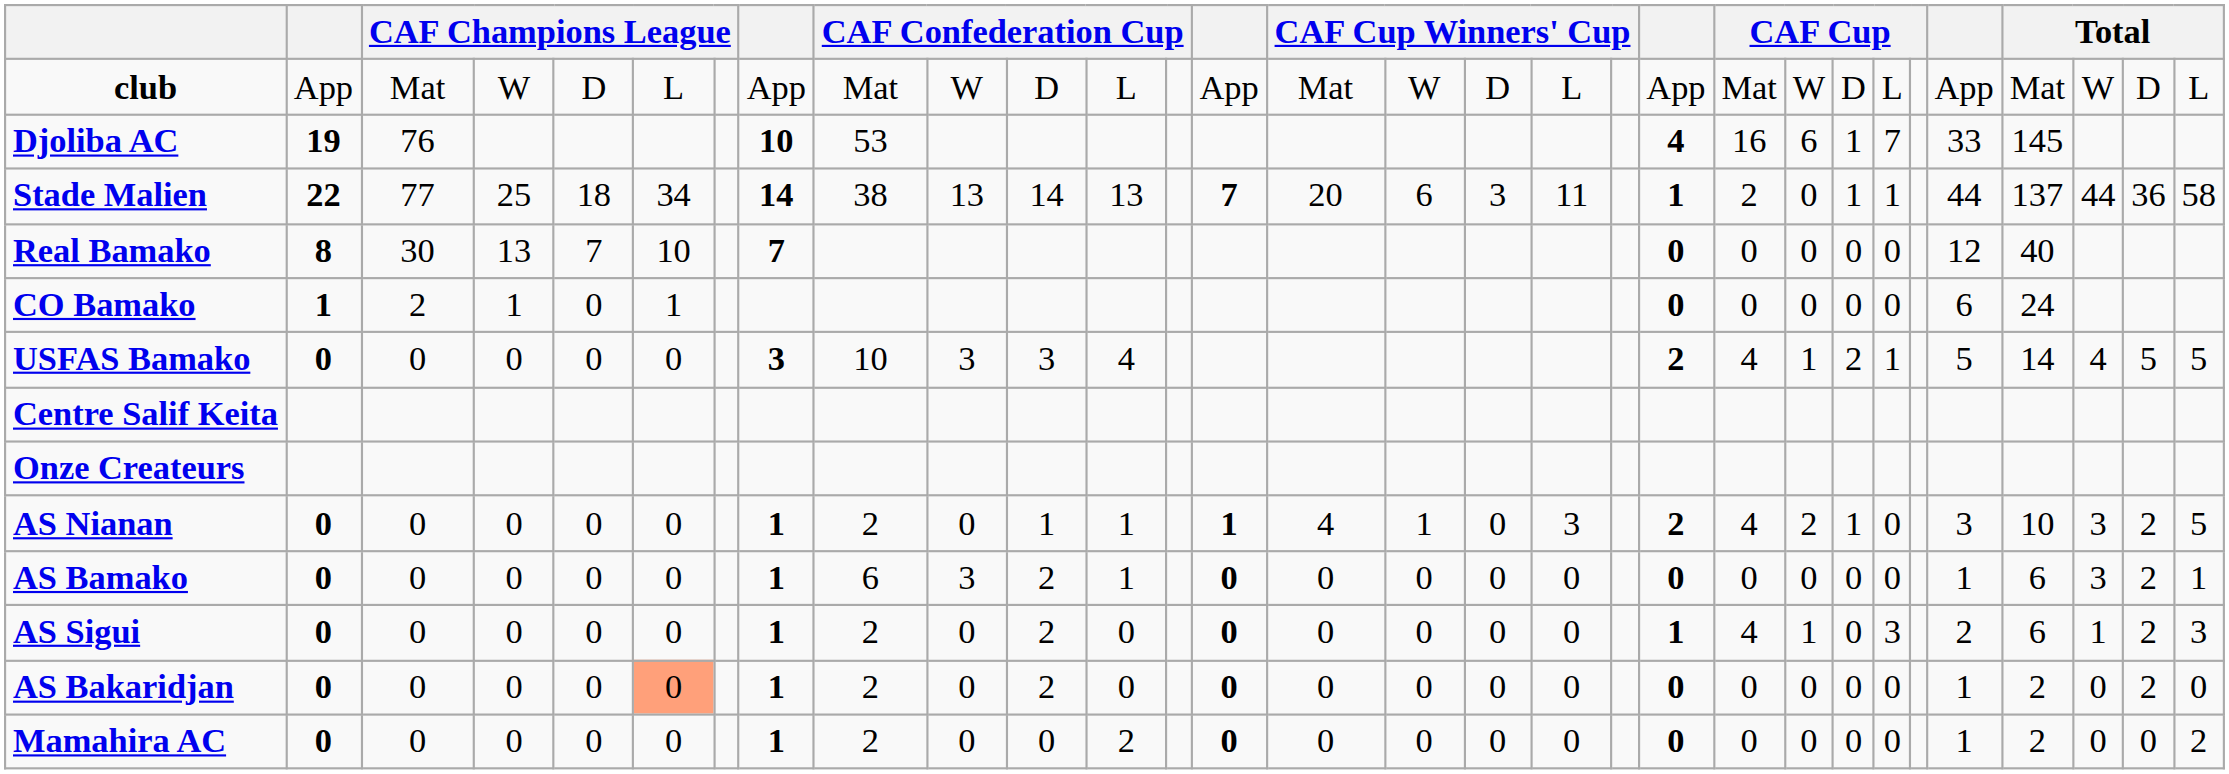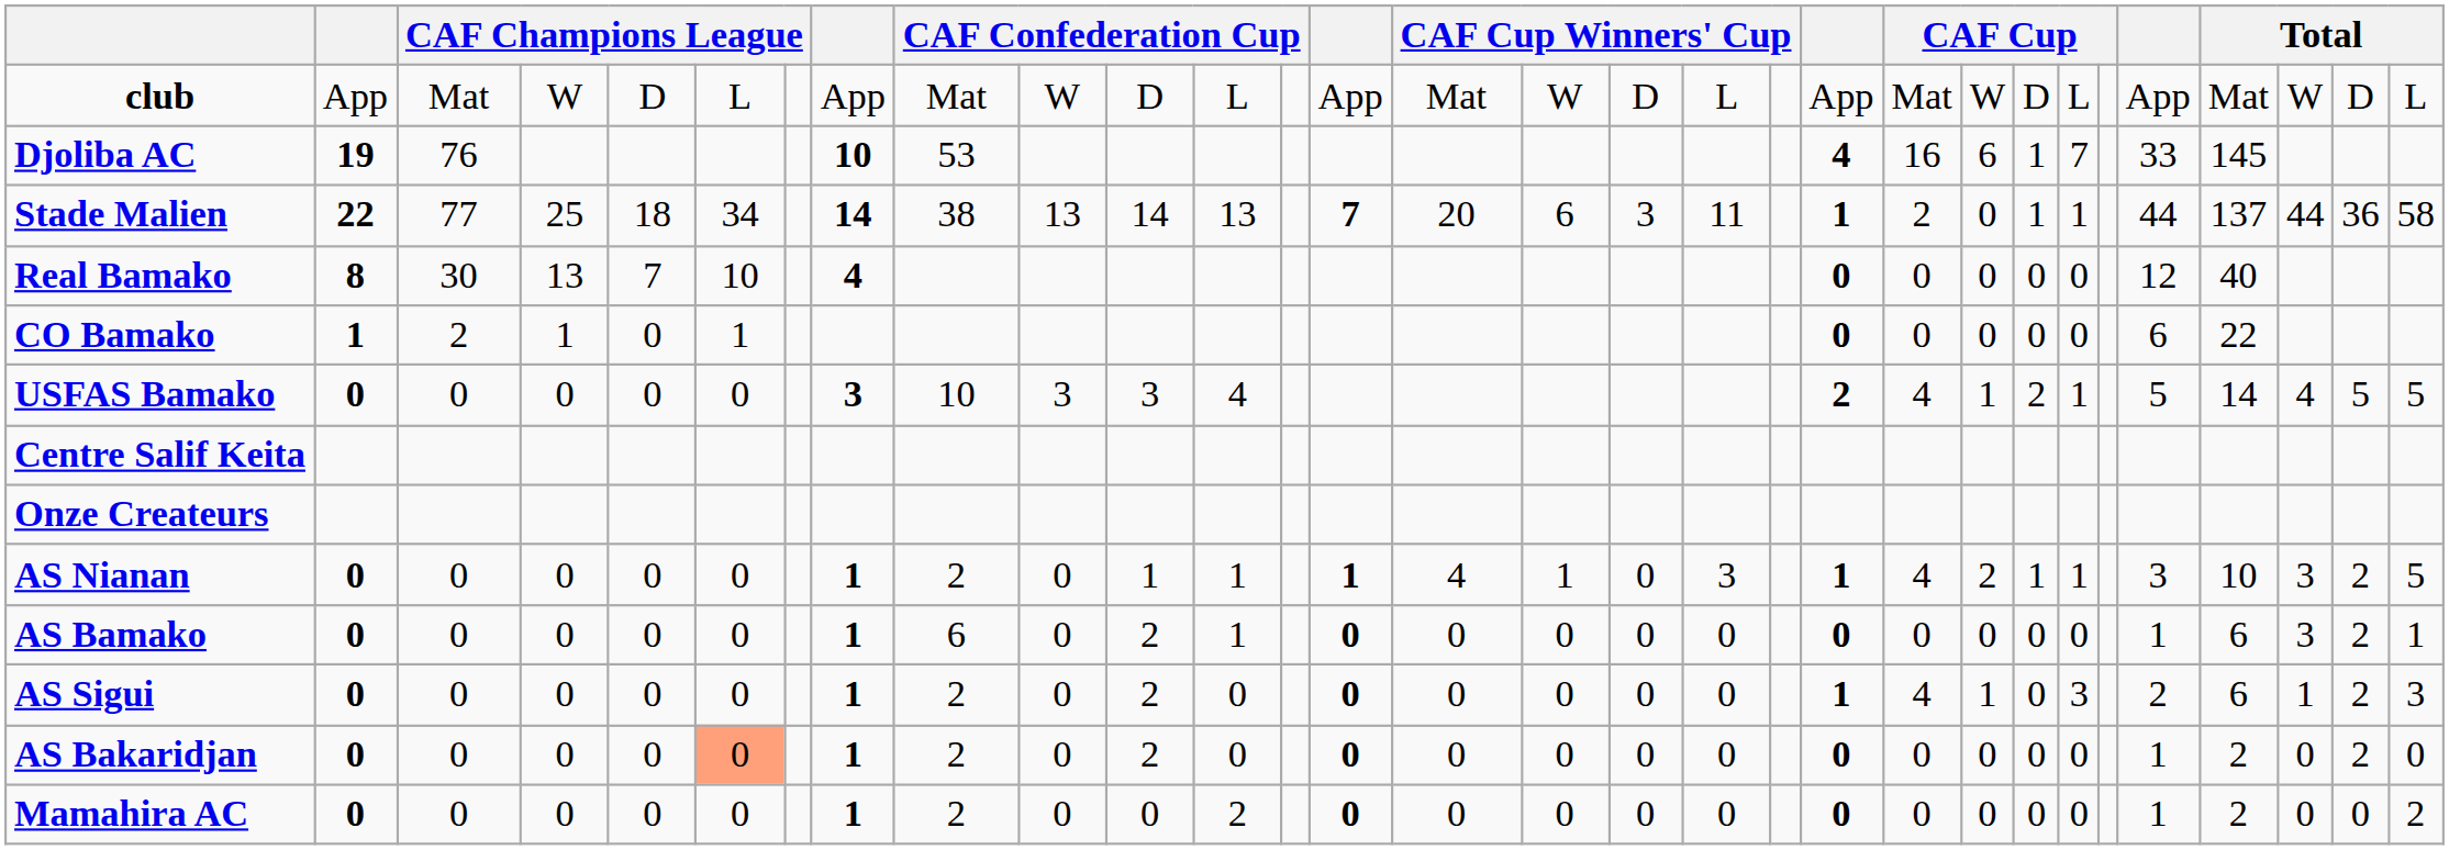Real Bamako | column 8: 7 -> 4
CO Bamako | column 27: 24 -> 22
AS Nianan | column 20: 2 -> 1
AS Nianan | column 24: 0 -> 1
AS Bamako | column 10: 3 -> 0
